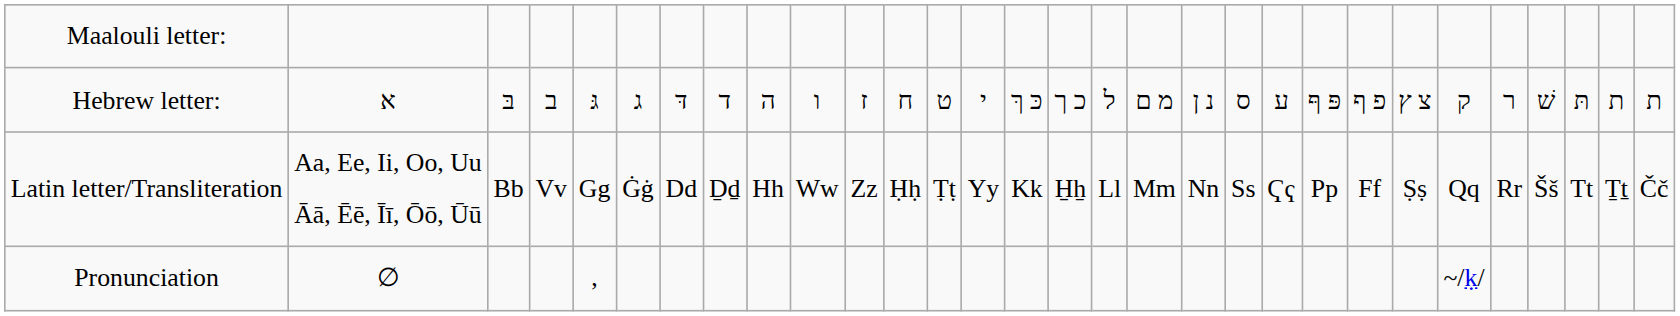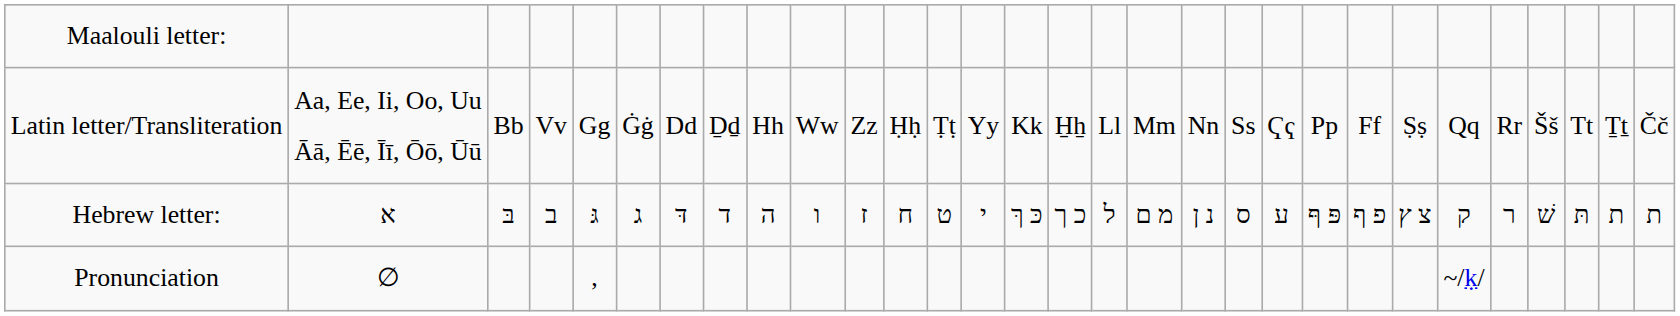rows swapped: Hebrew letter: <-> Latin letter/Transliteration
